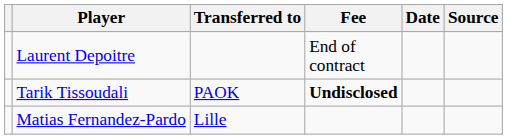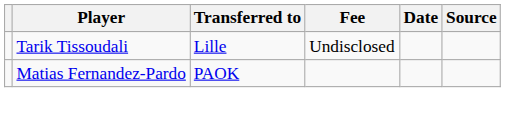- row: Laurent Depoitre | End of contract
Tarik Tissoudali | Transferred to: PAOK -> Lille
Tarik Tissoudali | Fee: bold -> normal
Matias Fernandez-Pardo | Transferred to: Lille -> PAOK
